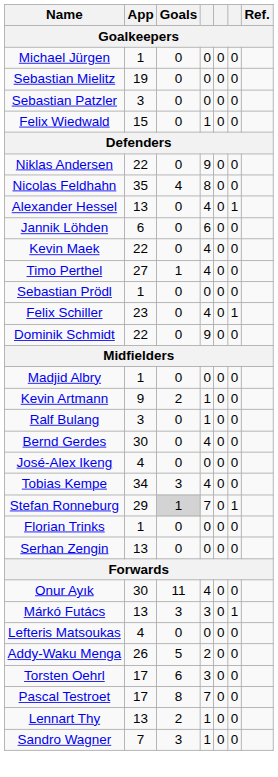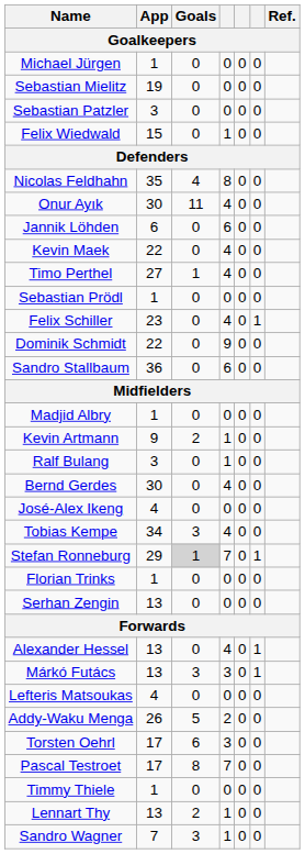- row: Niklas Andersen | 22 | 0 | 9 | 0 | 0
rows swapped: Alexander Hessel <-> Onur Ayık
+ row: Sandro Stallbaum | 36 | 0 | 6 | 0 | 0
+ row: Timmy Thiele | 1 | 0 | 0 | 0 | 0
